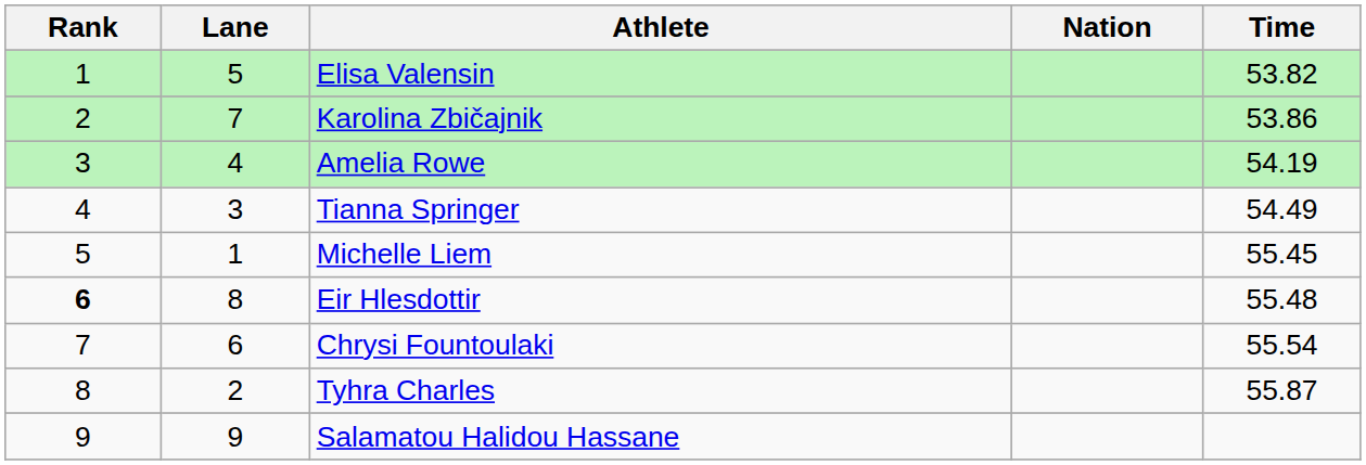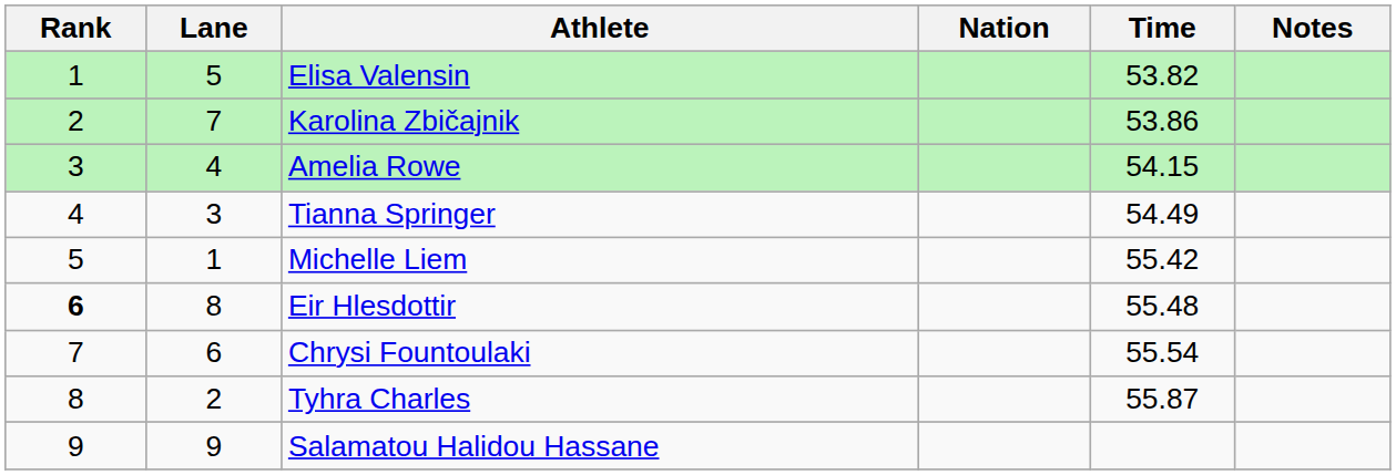+ column: Notes
Amelia Rowe | Time: 54.19 -> 54.15
Michelle Liem | Time: 55.45 -> 55.42
